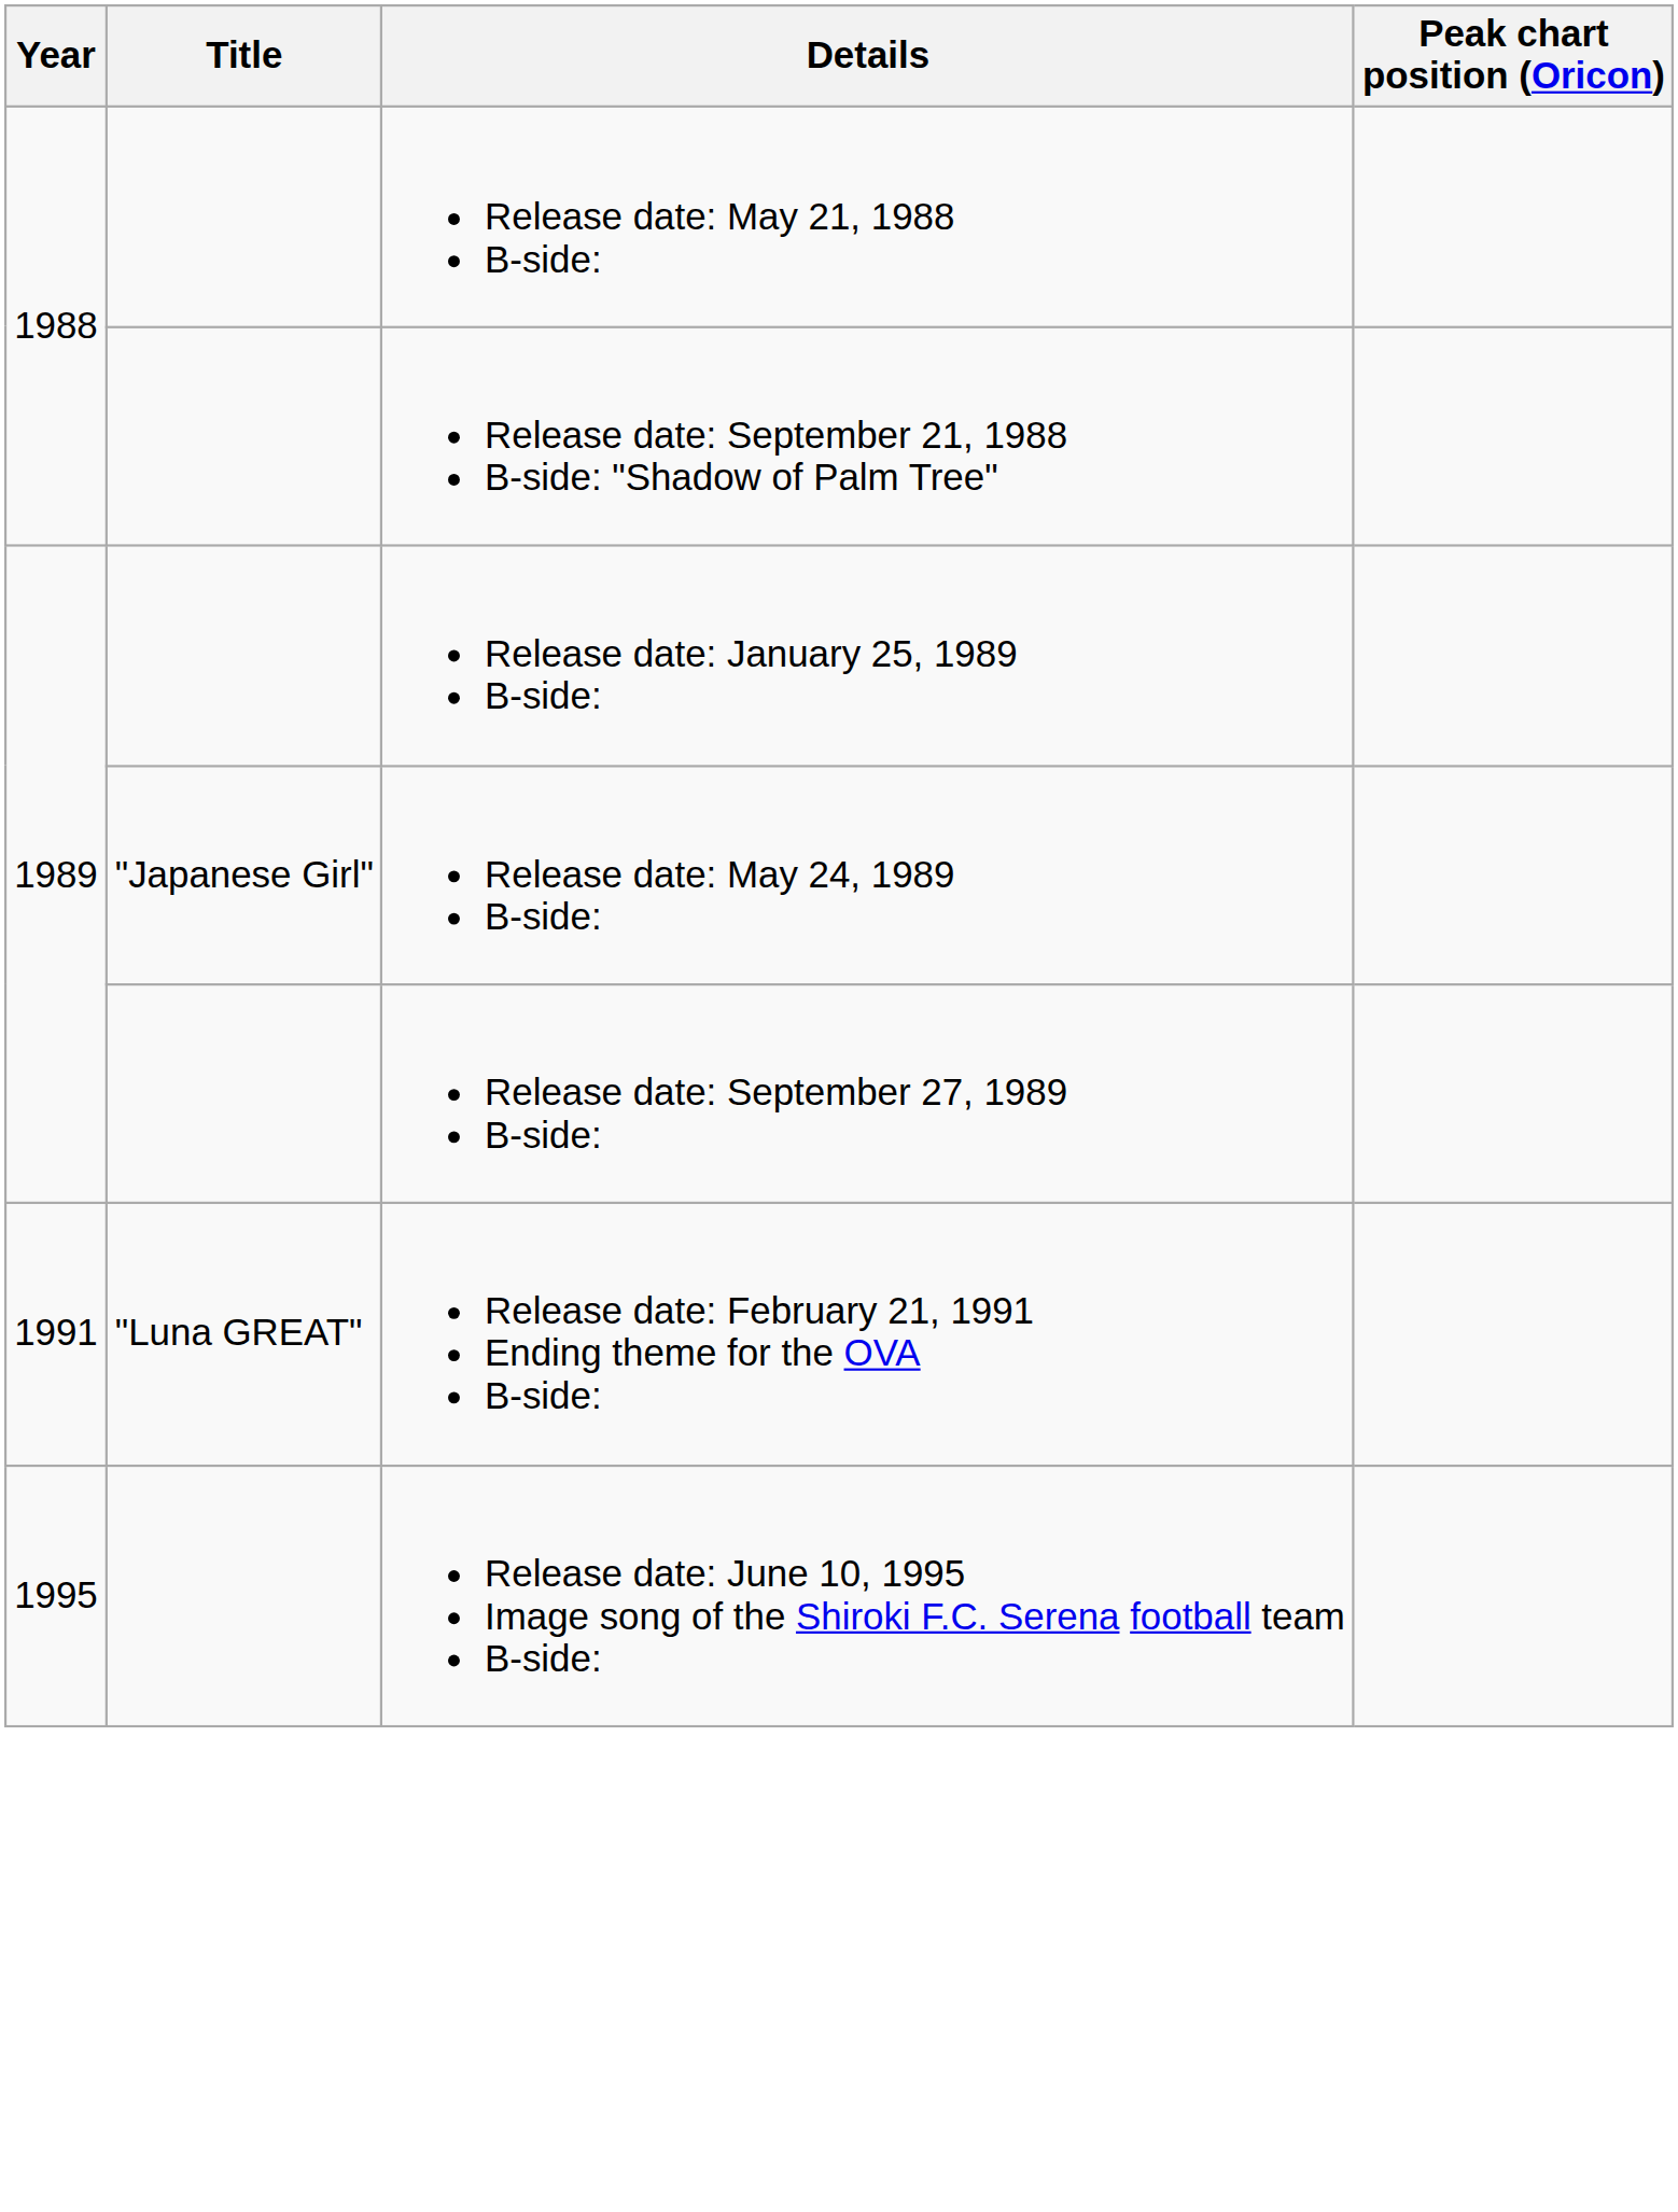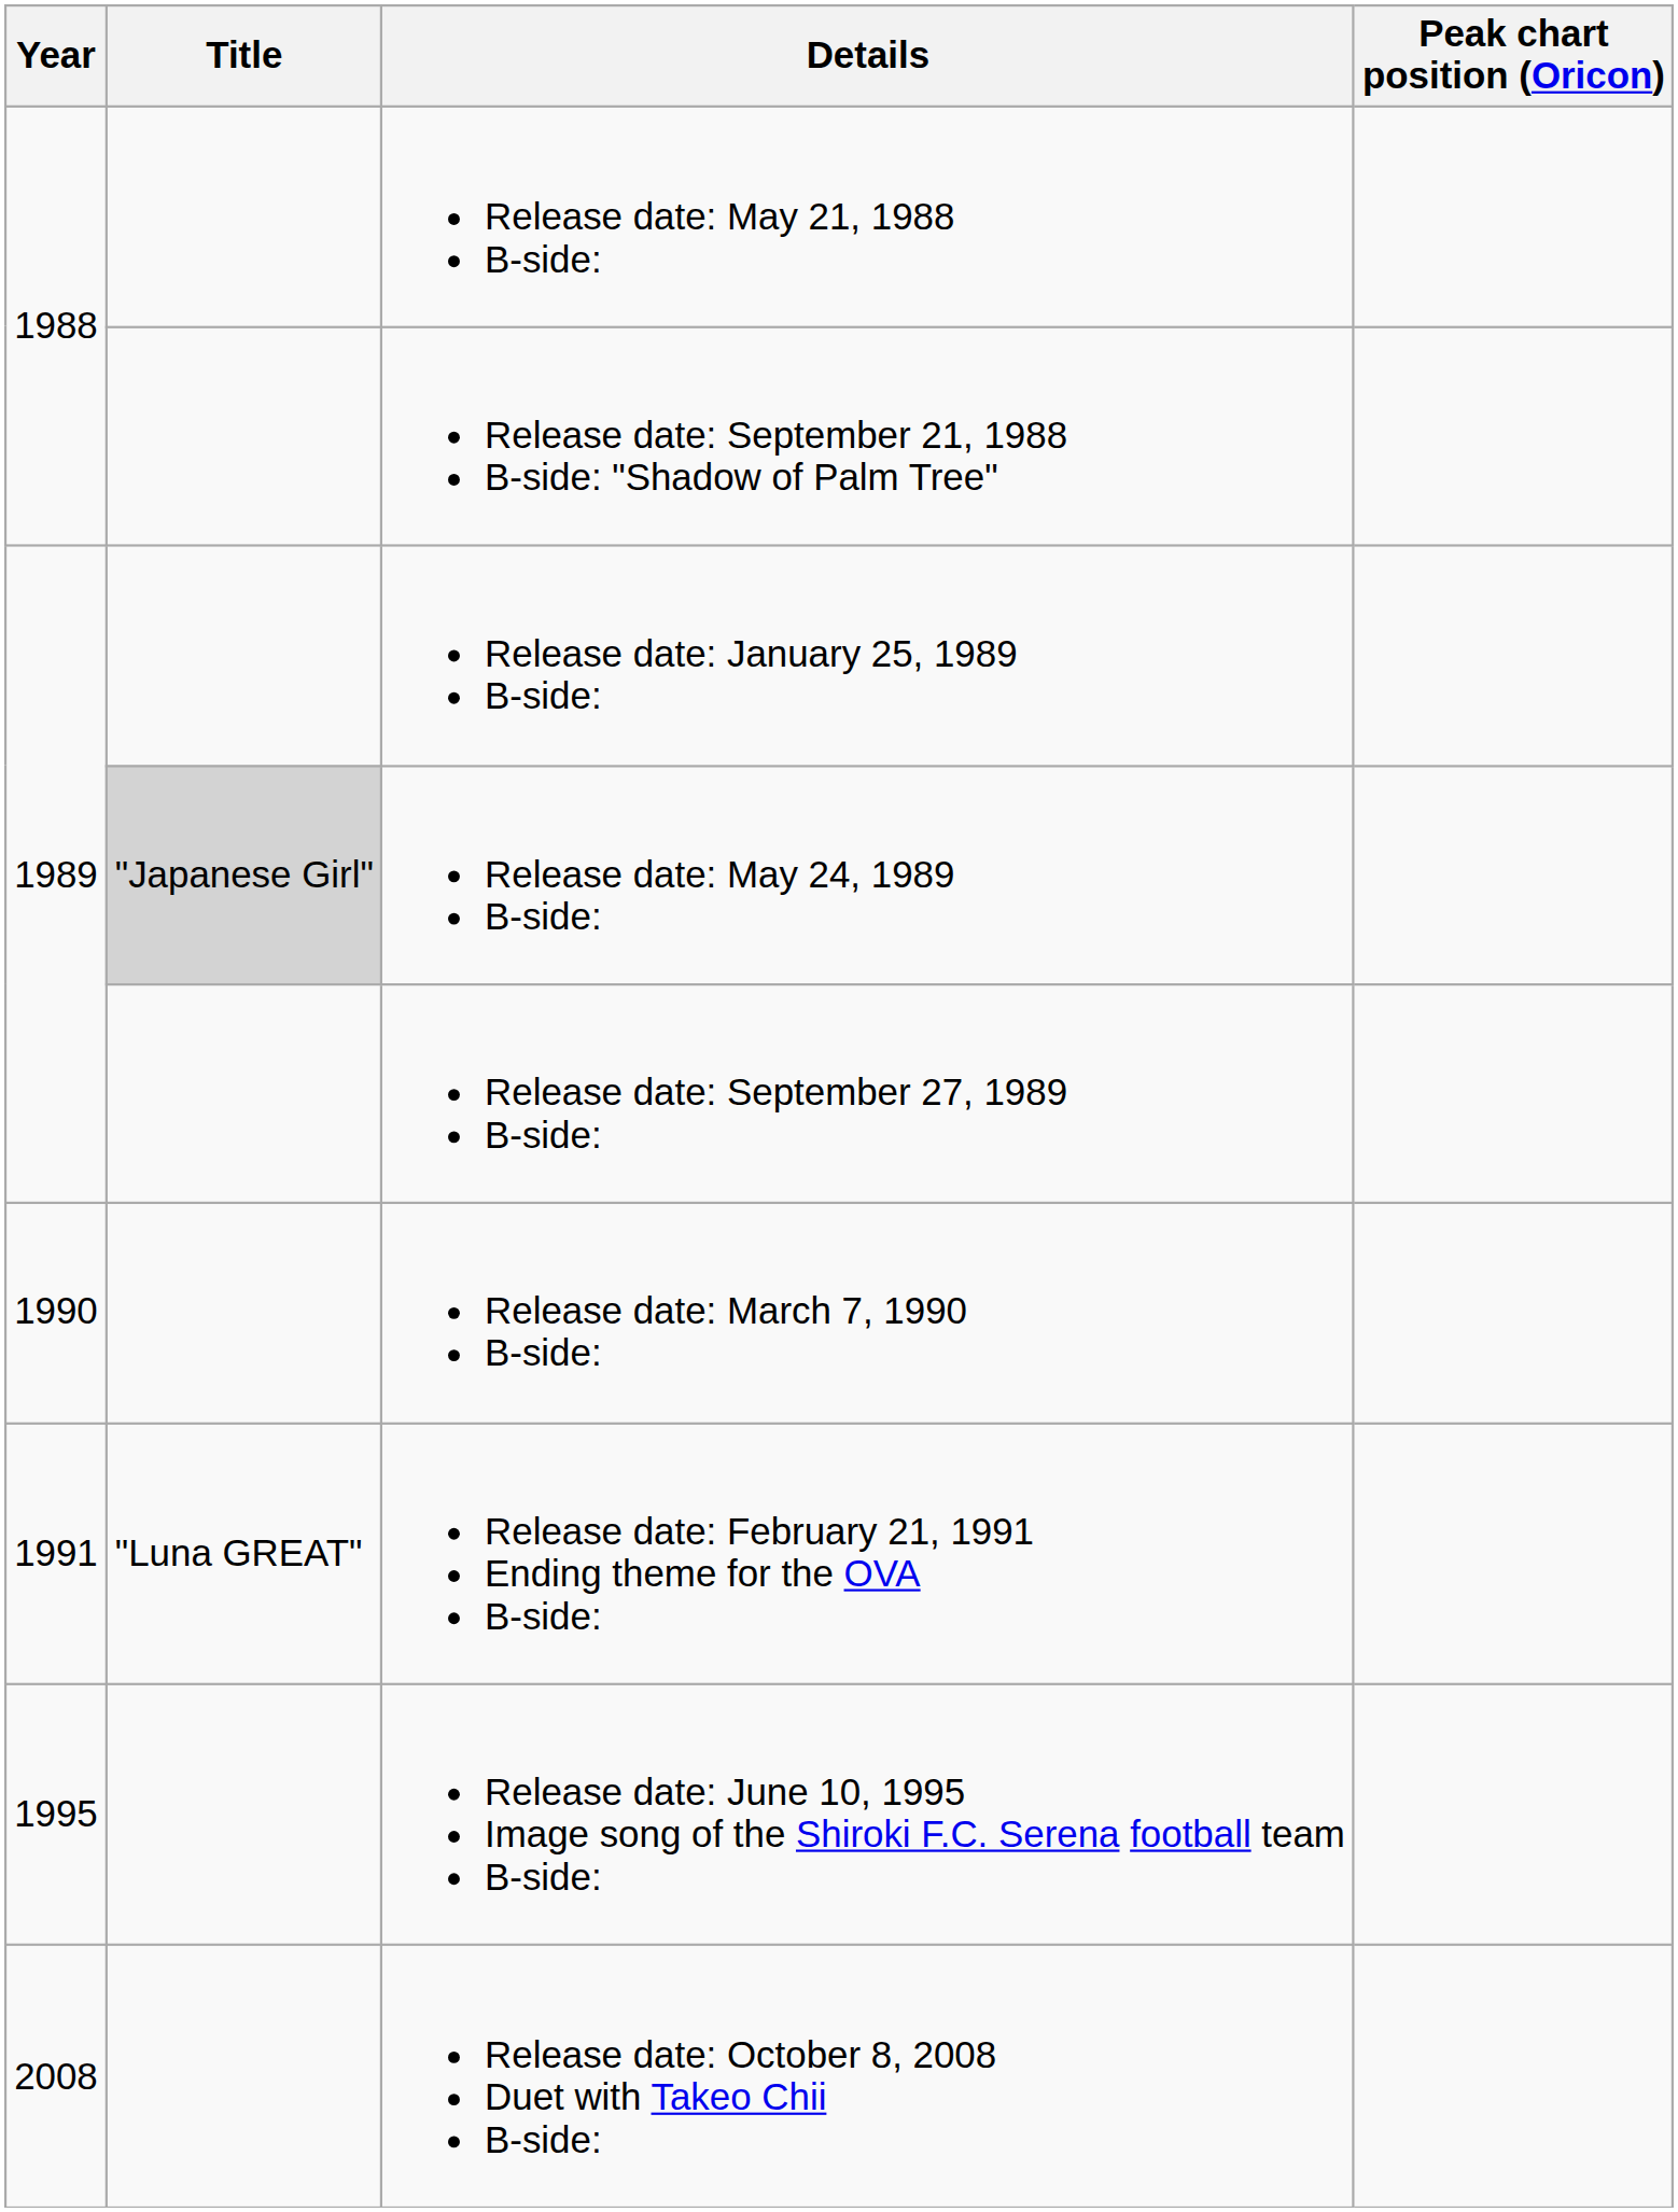Release date: May 24, 1989 B-side: | Title: no background -> lightgrey background
+ row: 1990 | Release date: March 7, 1990 B-side:
+ row: 2008 | Release date: October 8, 2008 Duet with Takeo Chii B-side:
